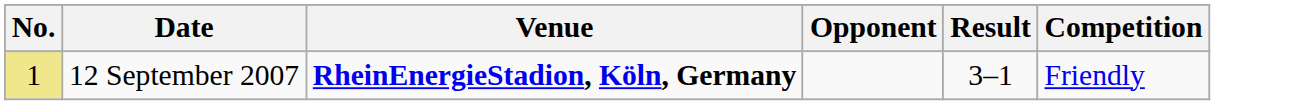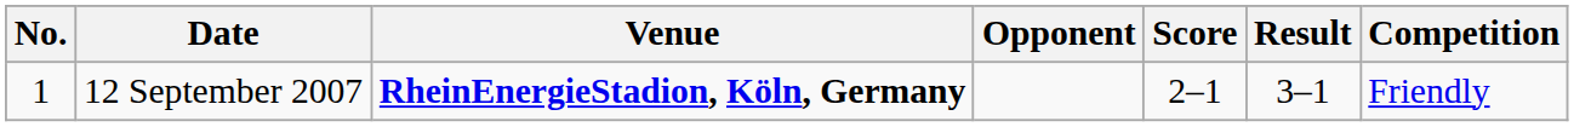+ column: Score | 2–1
12 September 2007 | No.: khaki background -> no background
